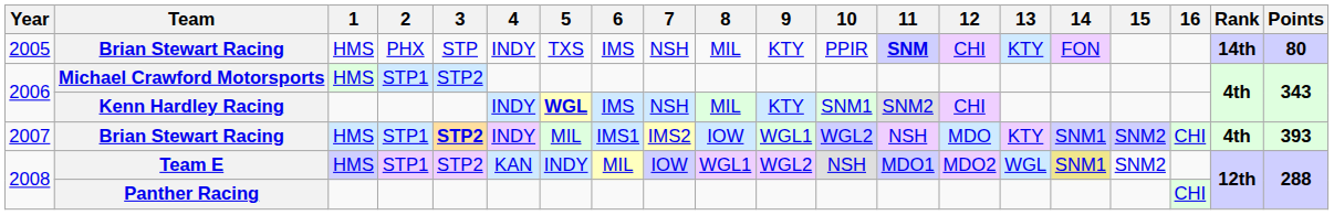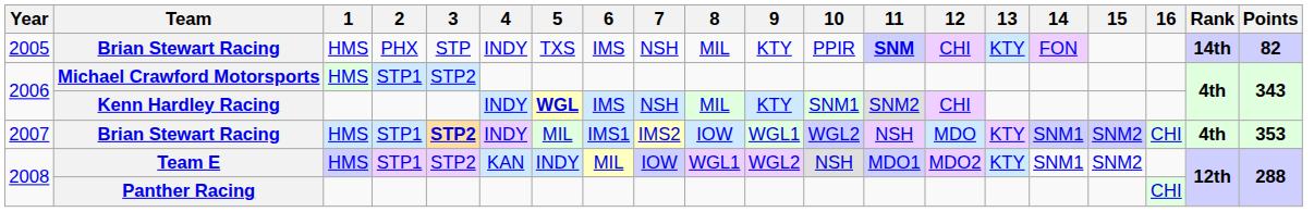2005 / Brian Stewart Racing | Points: 80 -> 82
2007 / Brian Stewart Racing | Points: 393 -> 353
Team E | 13: WGL -> KTY
Team E | 14: khaki background -> no background
